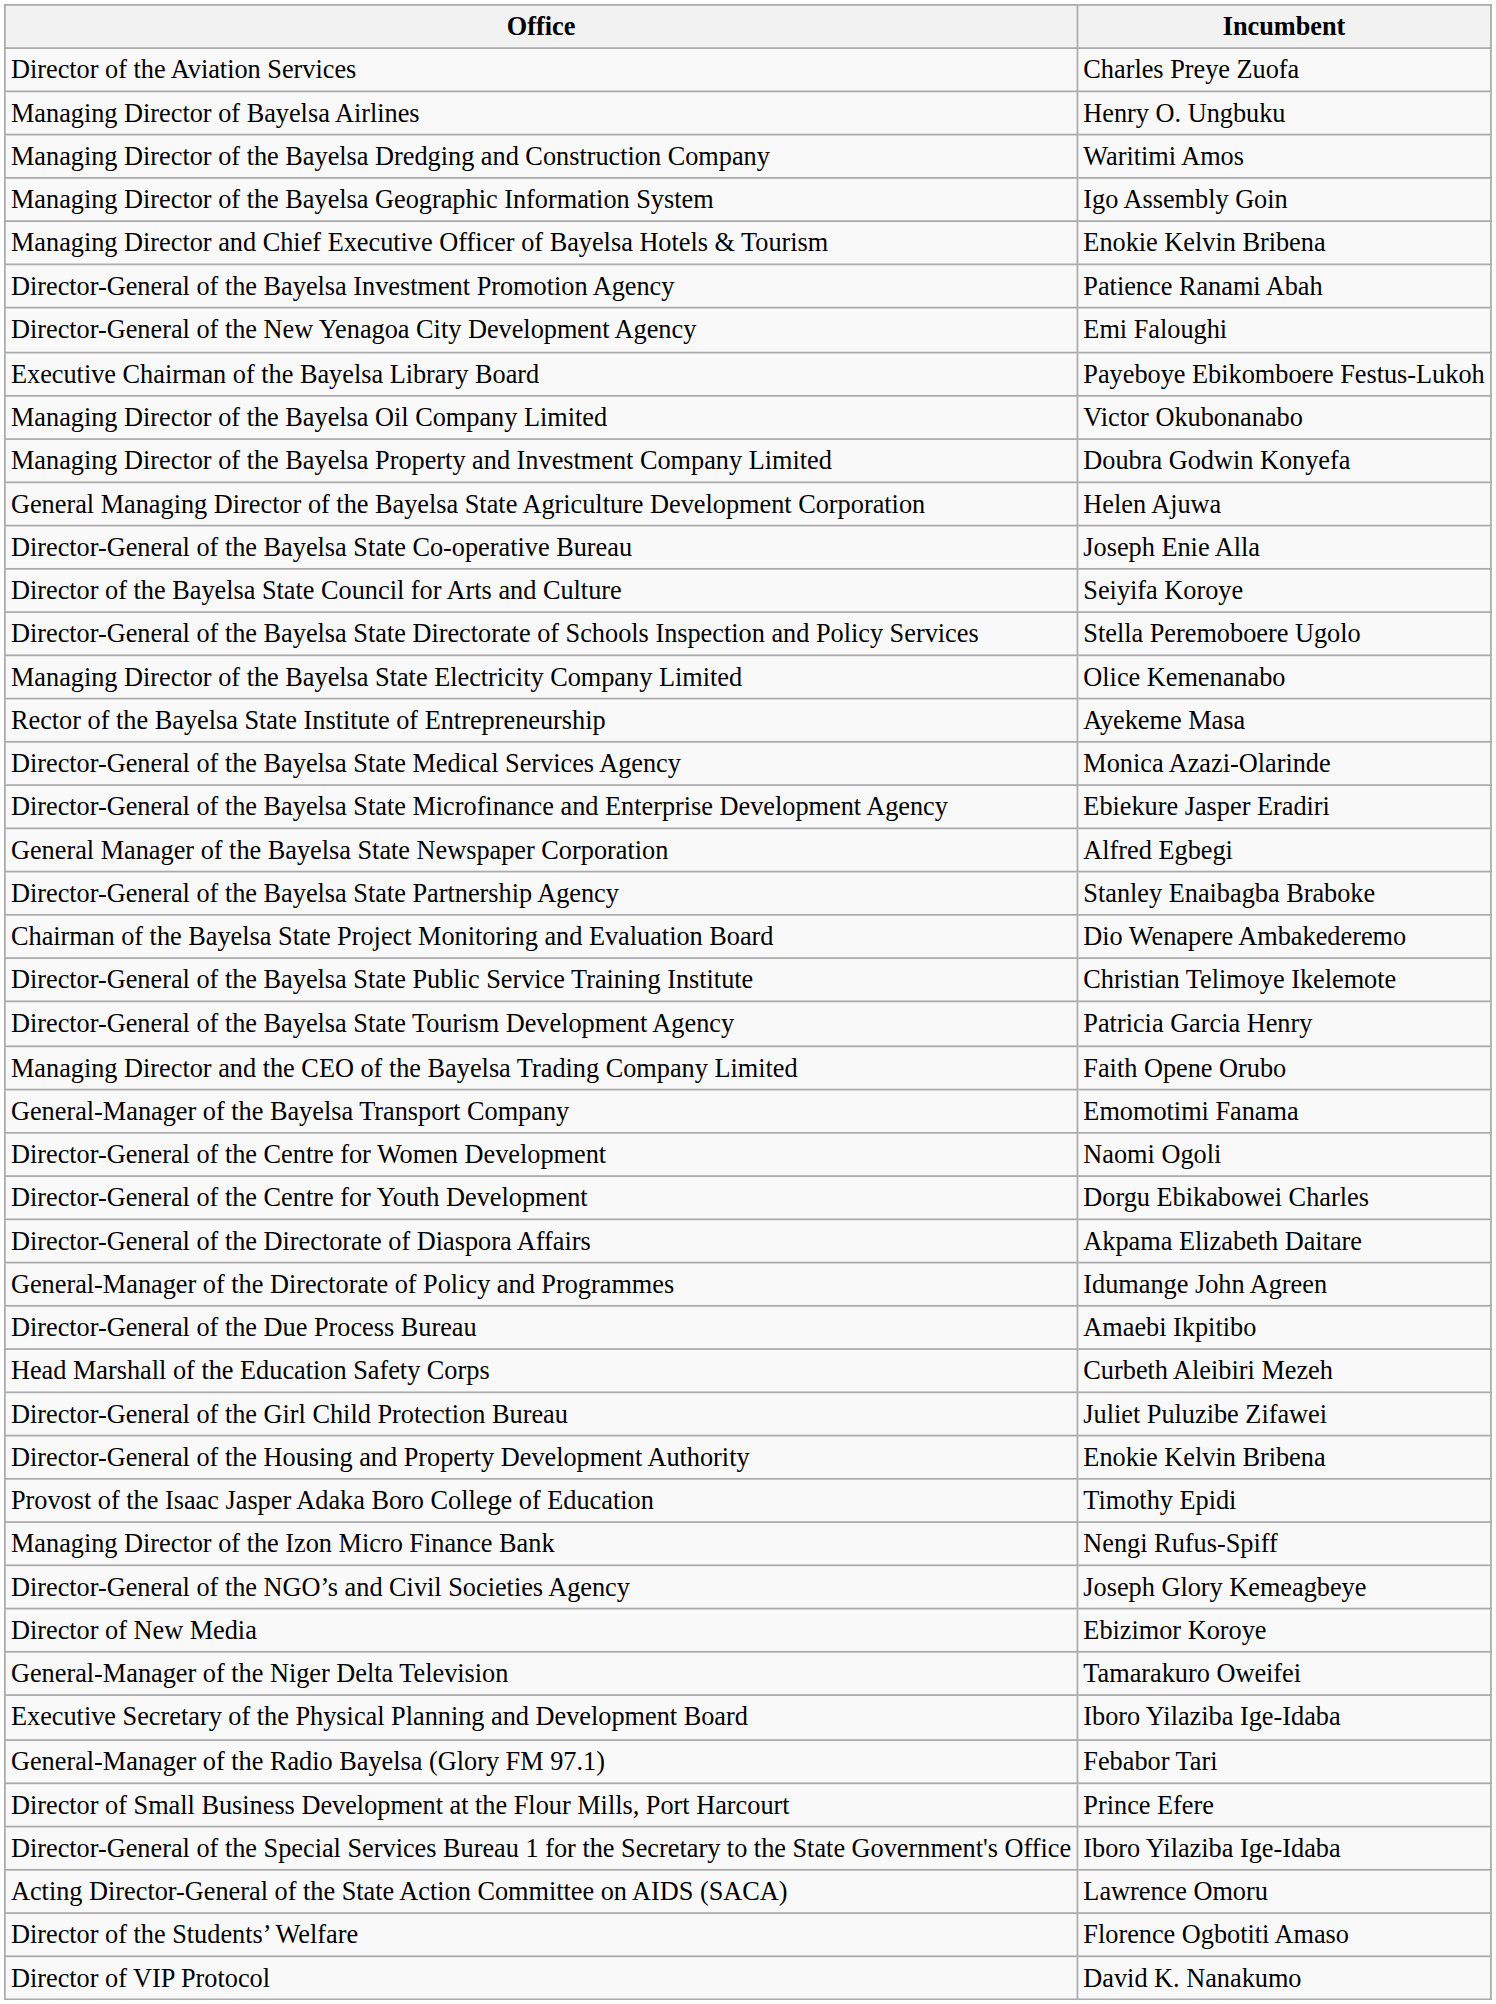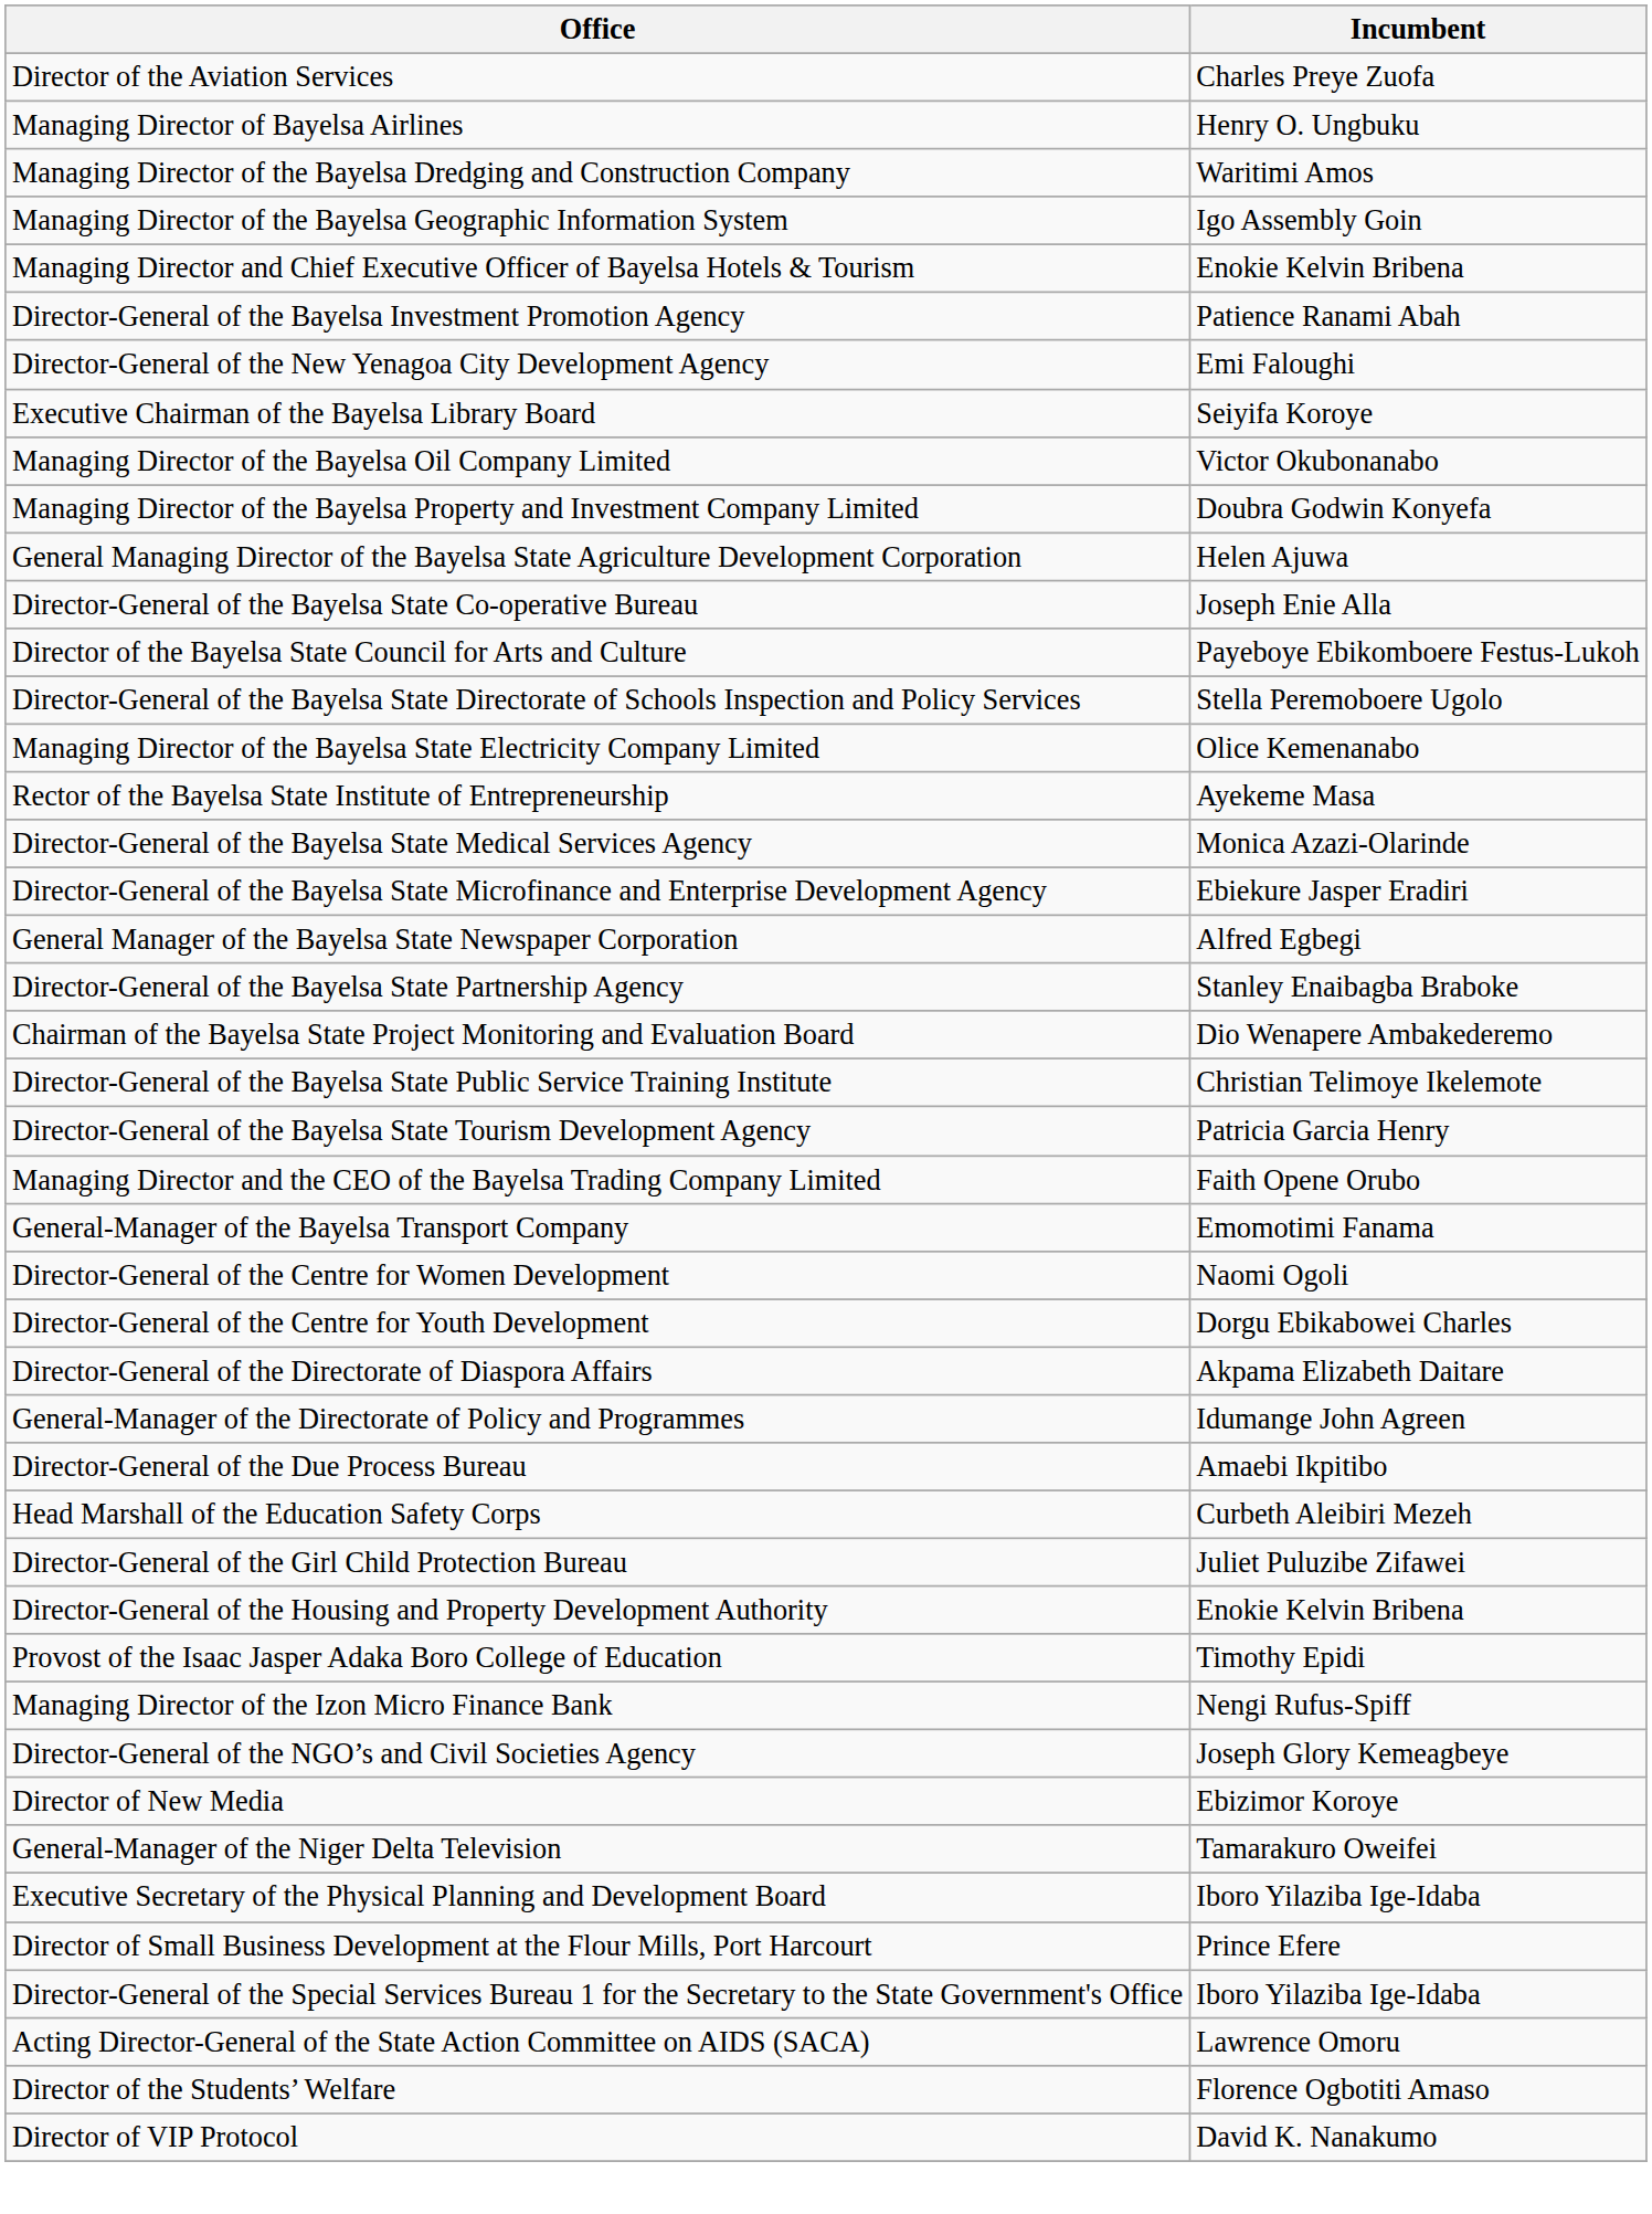Executive Chairman of the Bayelsa Library Board | Incumbent: Payeboye Ebikomboere Festus-Lukoh -> Seiyifa Koroye
Director of the Bayelsa State Council for Arts and Culture | Incumbent: Seiyifa Koroye -> Payeboye Ebikomboere Festus-Lukoh
- row: General-Manager of the Radio Bayelsa (Glory FM 97.1) | Febabor Tari
